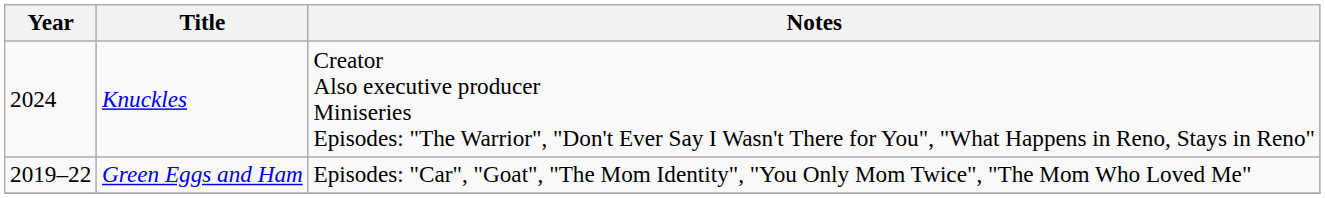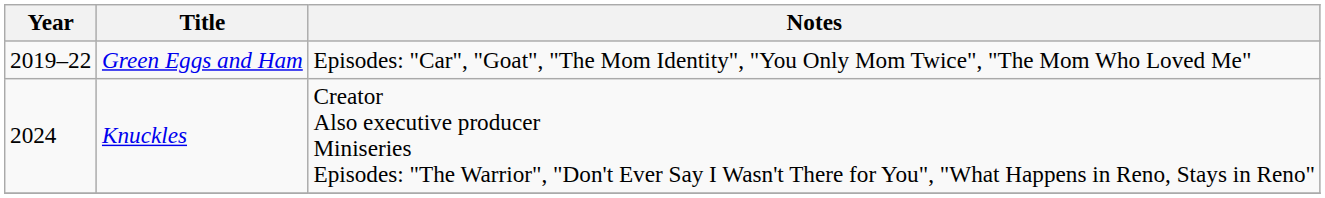rows swapped: Green Eggs and Ham <-> Knuckles
